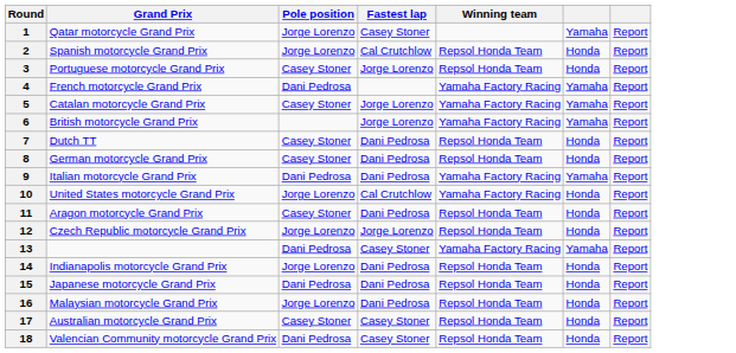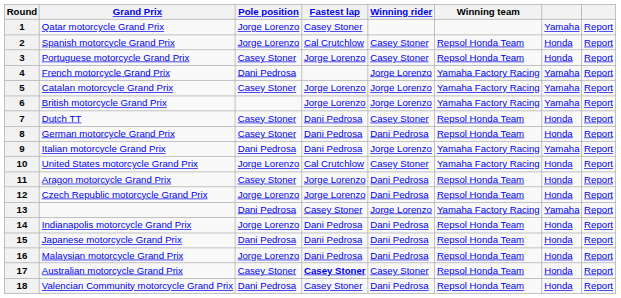+ column: Winning rider | Casey Stoner | Casey Stoner | Jorge Lorenzo | Jorge Lorenzo | Jorge Lorenzo | Casey Stoner | Dani Pedrosa | Jorge Lorenzo | Casey Stoner | Dani Pedrosa | Dani Pedrosa | Jorge Lorenzo | Dani Pedrosa | Dani Pedrosa | Dani Pedrosa | Casey Stoner | Dani Pedrosa
11 | Fastest lap: Dani Pedrosa -> Jorge Lorenzo
17 | Fastest lap: normal -> bold
